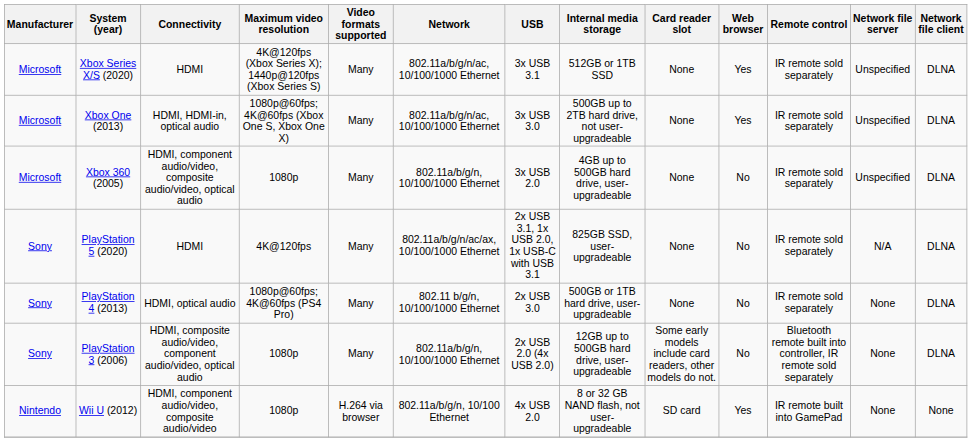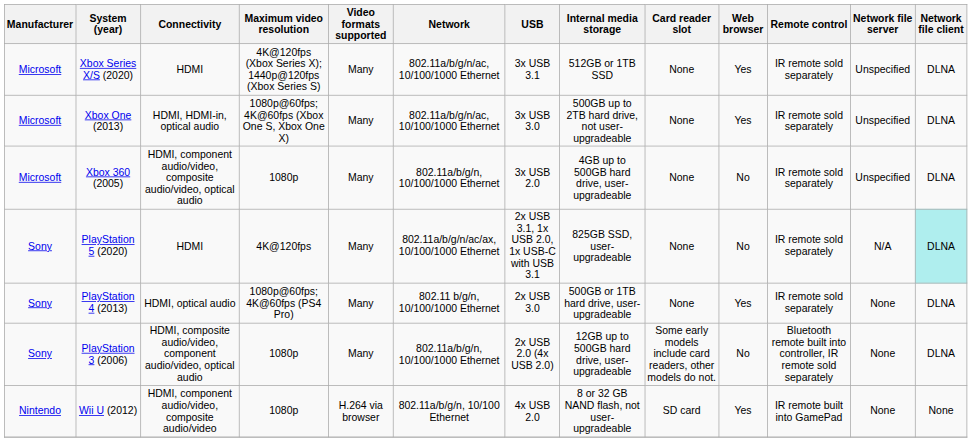PlayStation 5 (2020) | Network file client: no background -> paleturquoise background
PlayStation 4 (2013) | Web browser: No -> Yes
